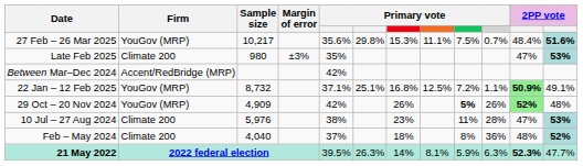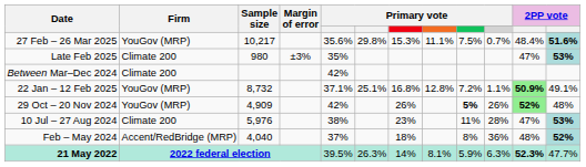Between Mar–Dec 2024 | Firm: Accent/RedBridge (MRP) -> Climate 200
22 Jan – 12 Feb 2025 | column 8: 12.5% -> 12.8%
Feb – May 2024 | Firm: Climate 200 -> Accent/RedBridge (MRP)
